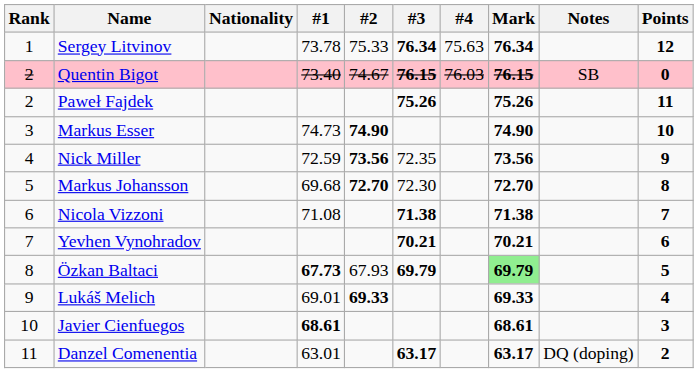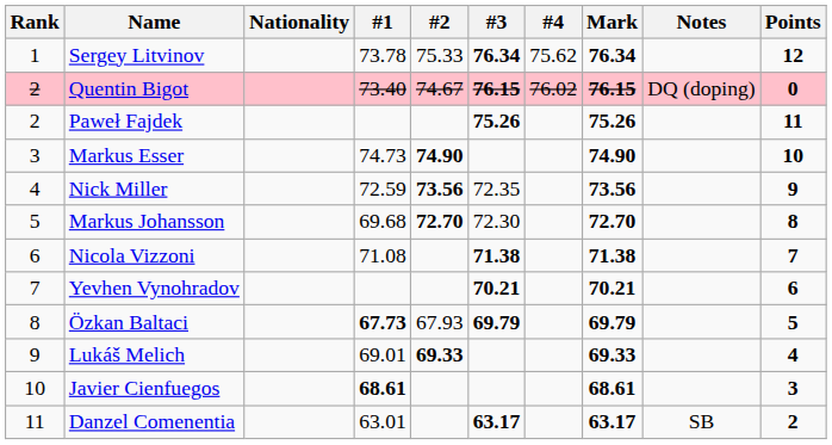Sergey Litvinov | #4: 75.63 -> 75.62
Quentin Bigot | #4: 76.03 -> 76.02
Quentin Bigot | Notes: SB -> DQ (doping)
Özkan Baltaci | Mark: lightgreen background -> no background
Danzel Comenentia | Notes: DQ (doping) -> SB
